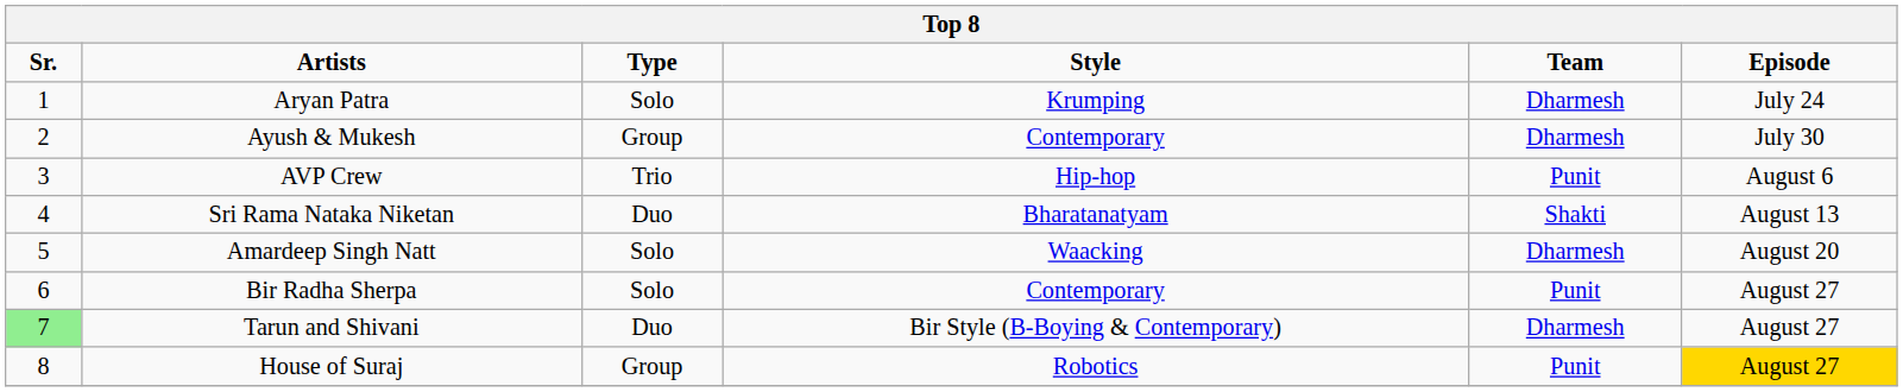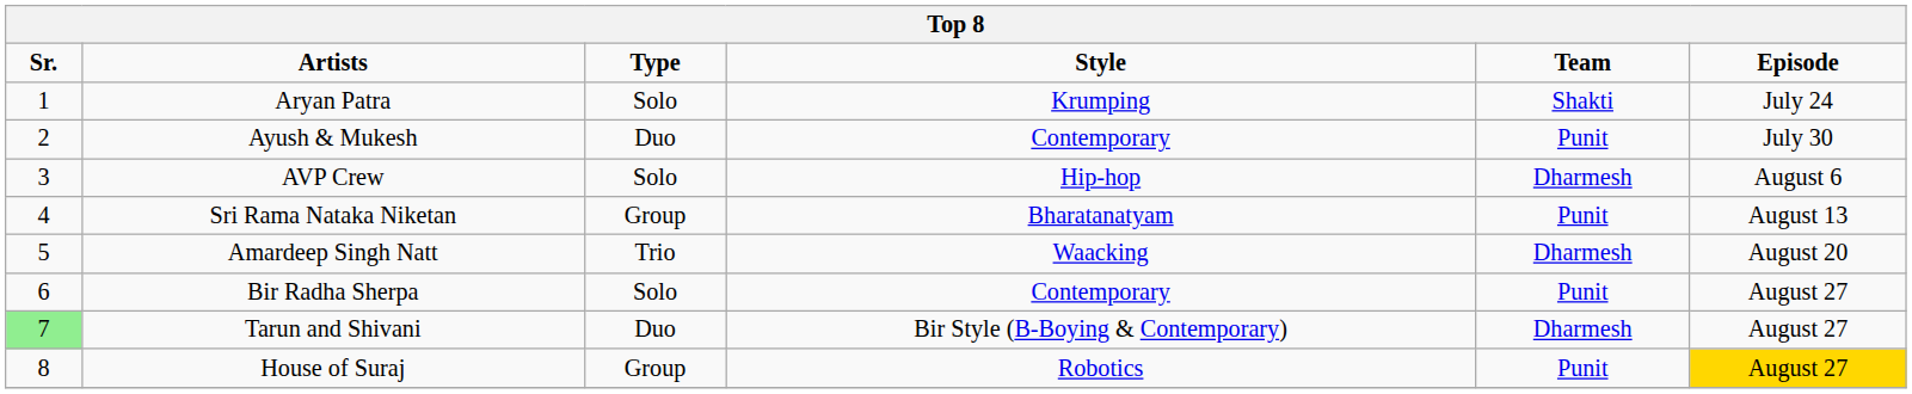Aryan Patra | Team: Dharmesh -> Shakti
Ayush & Mukesh | Type: Group -> Duo
Ayush & Mukesh | Team: Dharmesh -> Punit
AVP Crew | Type: Trio -> Solo
AVP Crew | Team: Punit -> Dharmesh
Sri Rama Nataka Niketan | Type: Duo -> Group
Sri Rama Nataka Niketan | Team: Shakti -> Punit
Amardeep Singh Natt | Type: Solo -> Trio
